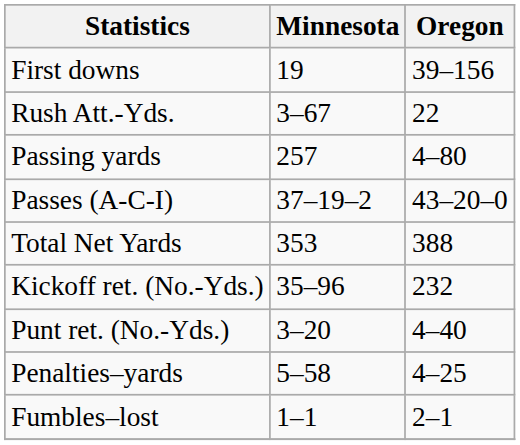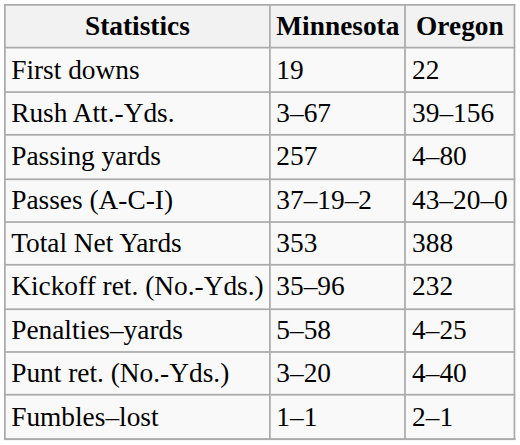First downs | Oregon: 39–156 -> 22
Rush Att.-Yds. | Oregon: 22 -> 39–156
rows swapped: Punt ret. (No.-Yds.) <-> Penalties–yards
